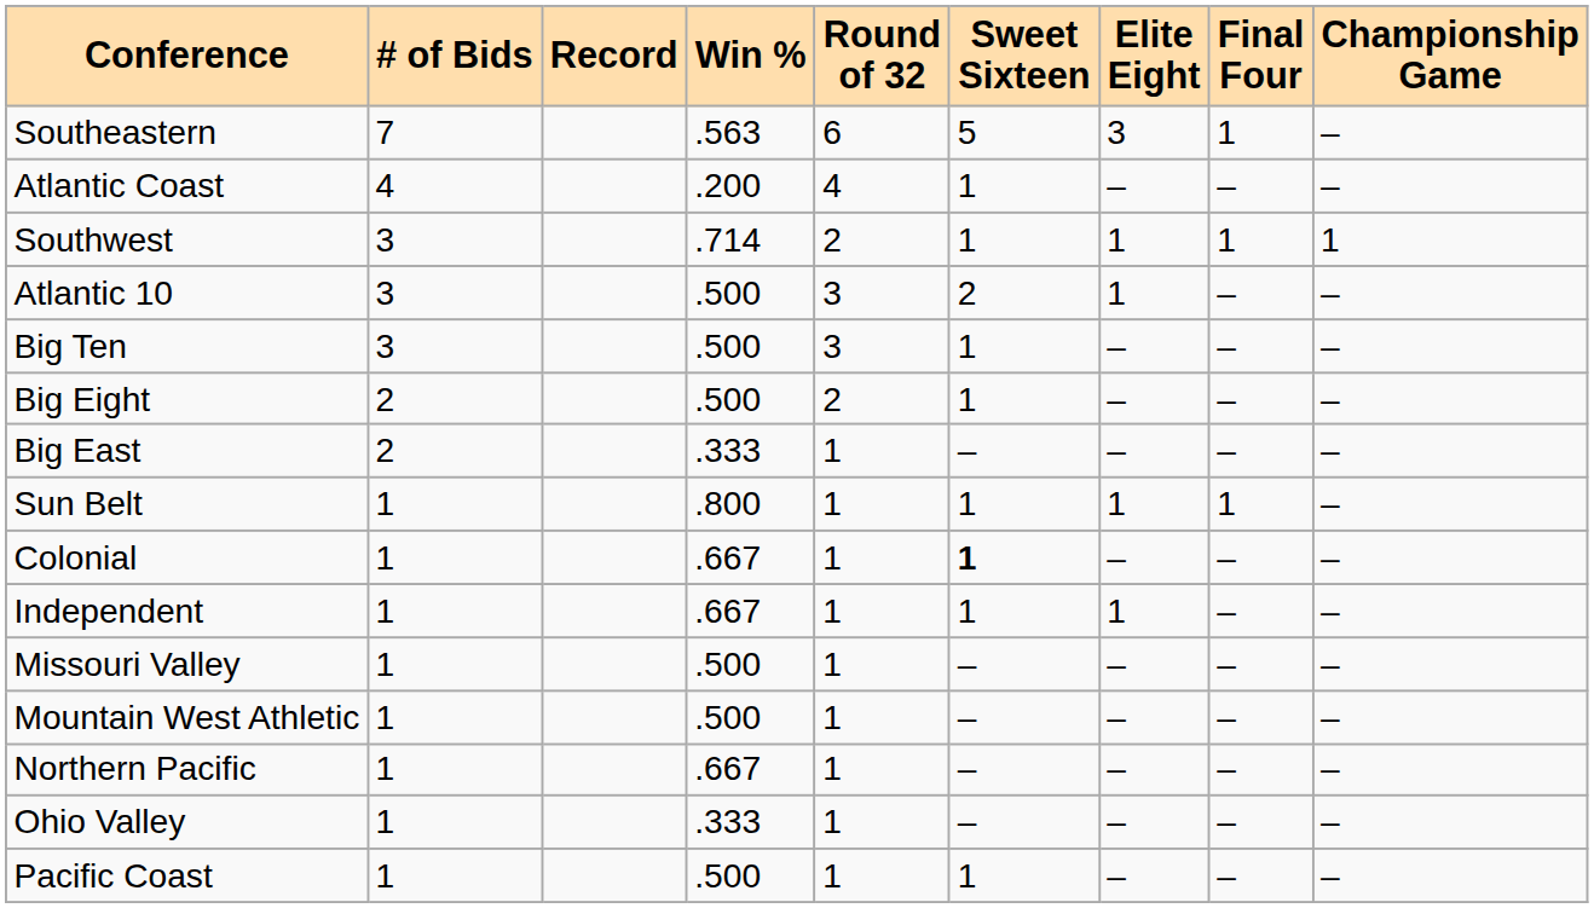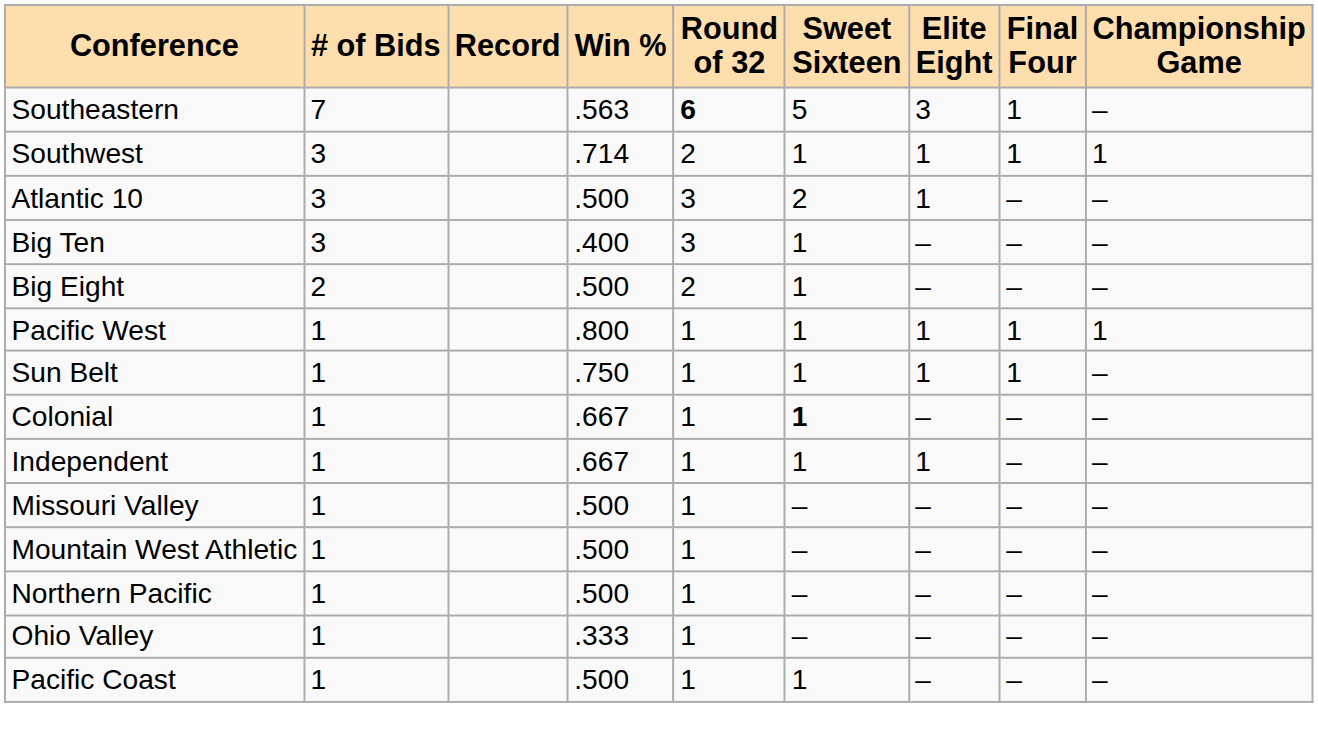Southeastern | Round of 32: normal -> bold
- row: Atlantic Coast | 4 | .200 | 4 | 1 | – | – | –
Big Ten | Win %: .500 -> .400
- row: Big East | 2 | .333 | 1 | – | – | – | –
+ row: Pacific West | 1 | .800 | 1 | 1 | 1 | 1 | 1
Sun Belt | Win %: .800 -> .750
Northern Pacific | Win %: .667 -> .500
